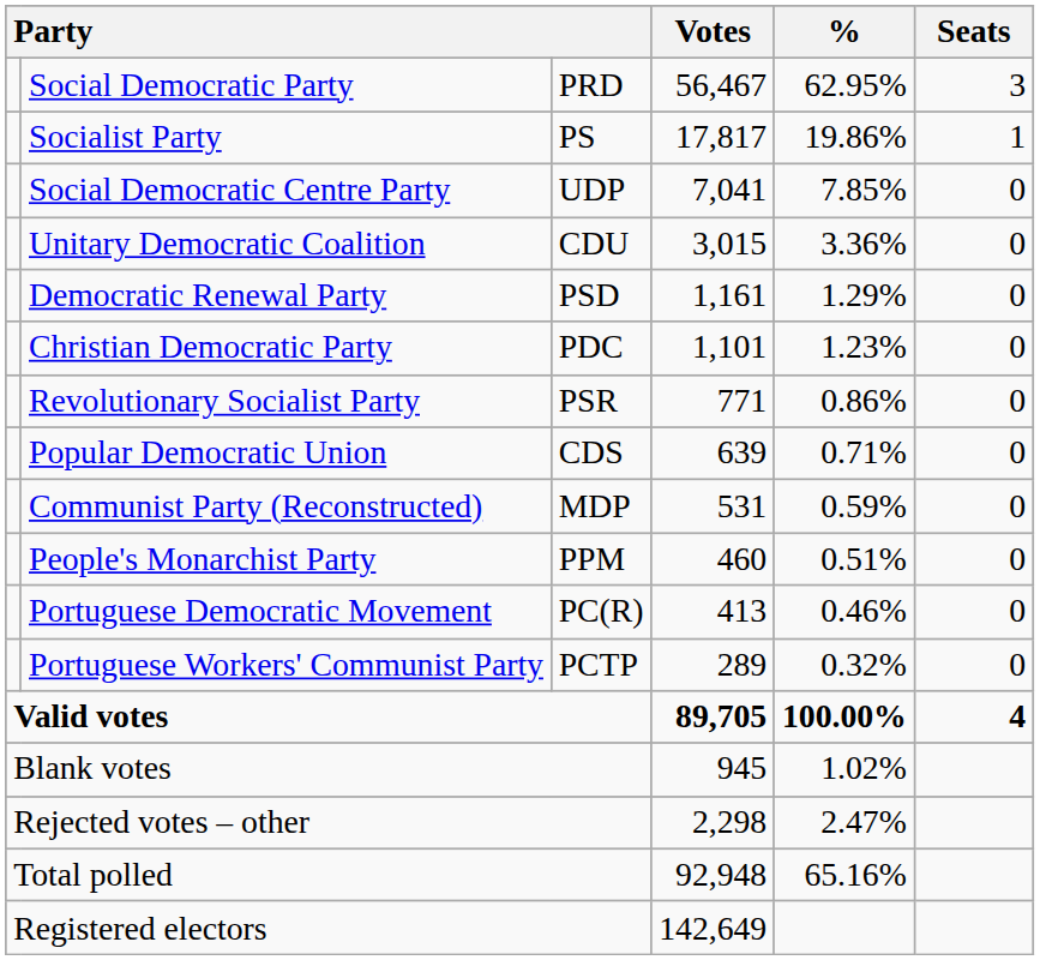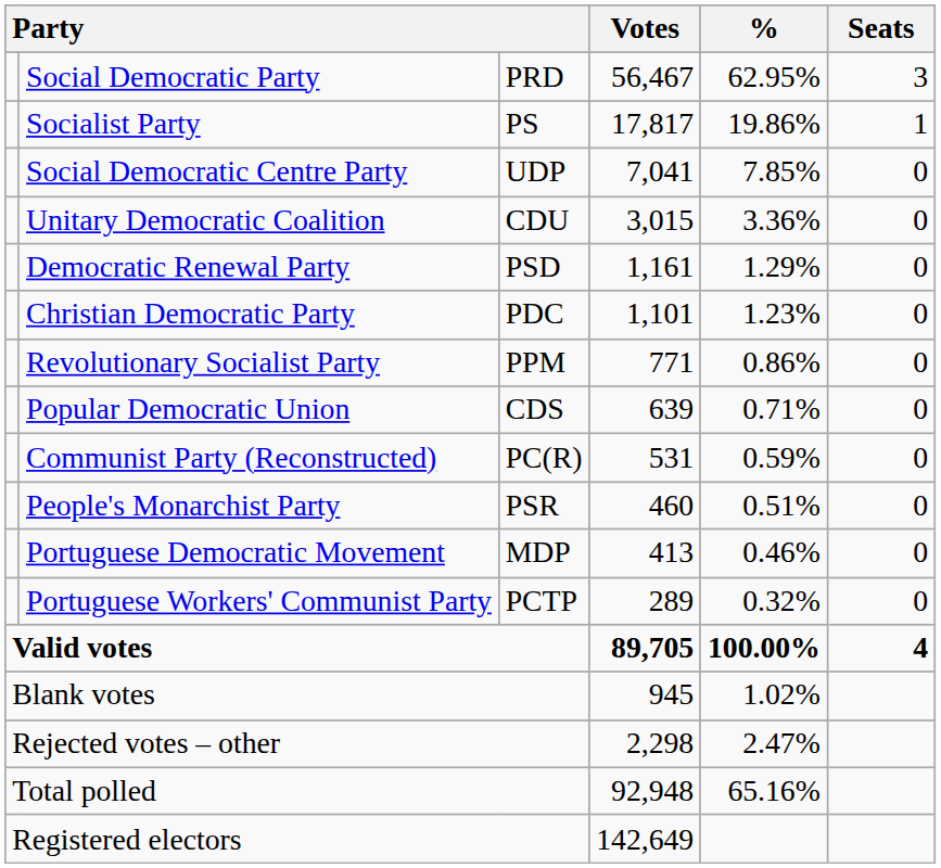Revolutionary Socialist Party | column 3: PSR -> PPM
Communist Party (Reconstructed) | column 3: MDP -> PC(R)
People's Monarchist Party | column 3: PPM -> PSR
Portuguese Democratic Movement | column 3: PC(R) -> MDP
